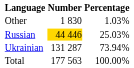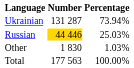rows swapped: Ukrainian <-> Other
